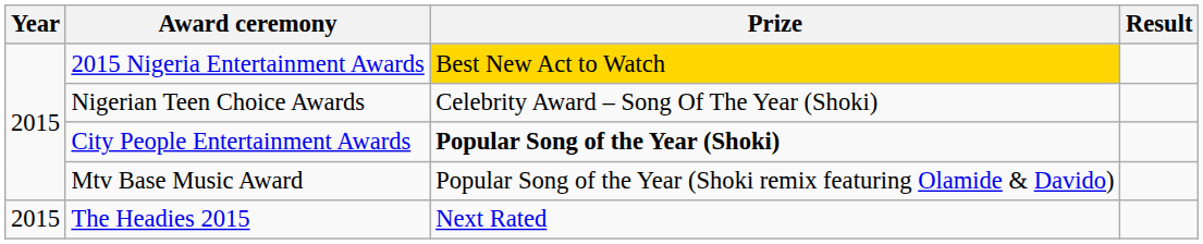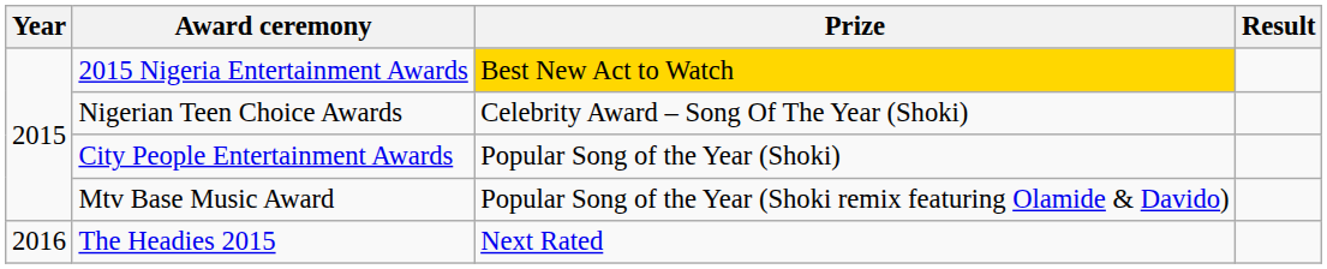City People Entertainment Awards | Prize: bold -> normal
The Headies 2015 | Year: 2015 -> 2016
